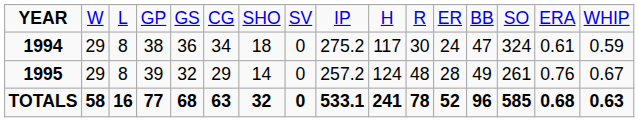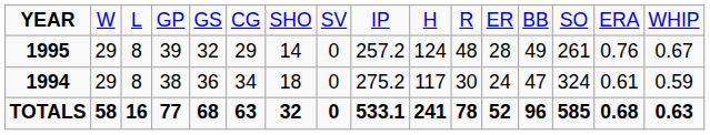rows swapped: 1994 <-> 1995
